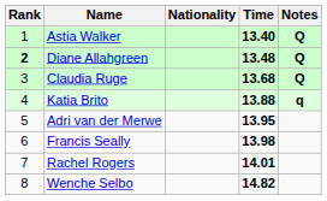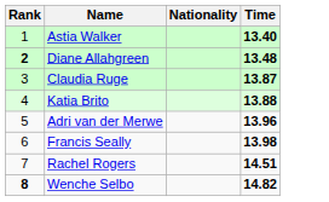- column: Notes | Q | Q | Q | q
Claudia Ruge | Time: 13.68 -> 13.87
Adri van der Merwe | Time: 13.95 -> 13.96
Rachel Rogers | Time: 14.01 -> 14.51
Wenche Selbo | Rank: normal -> bold
